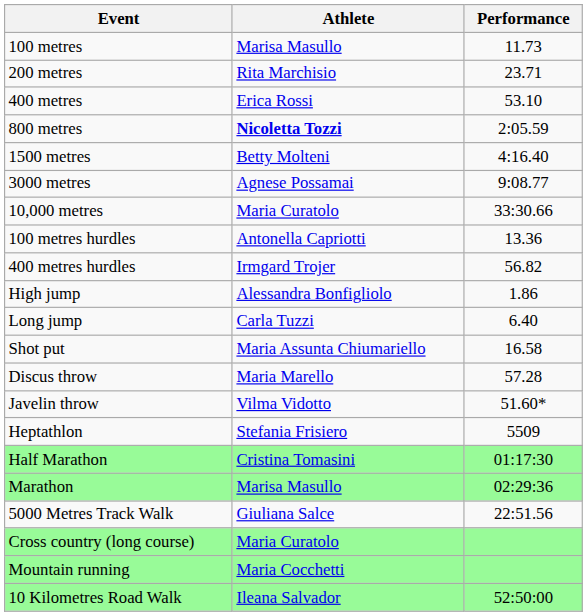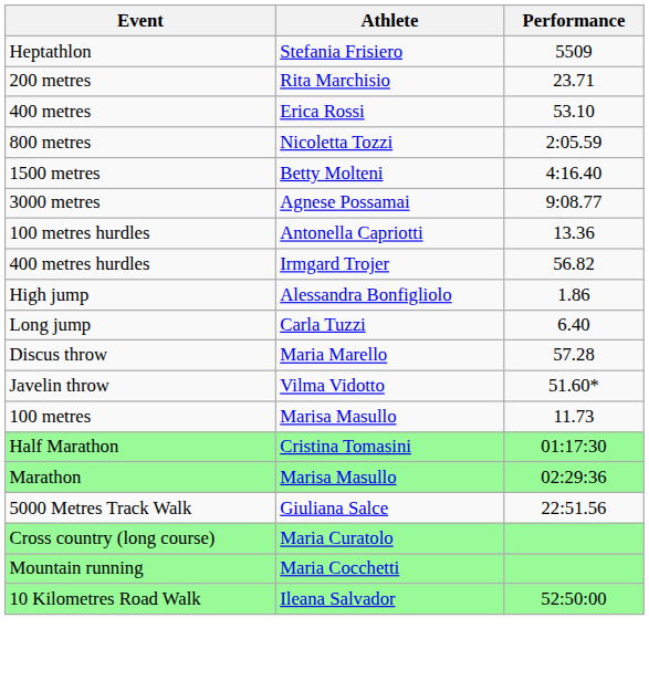rows swapped: 100 metres <-> Heptathlon
800 metres | Athlete: bold -> normal
- row: 10,000 metres | Maria Curatolo | 33:30.66
- row: Shot put | Maria Assunta Chiumariello | 16.58
